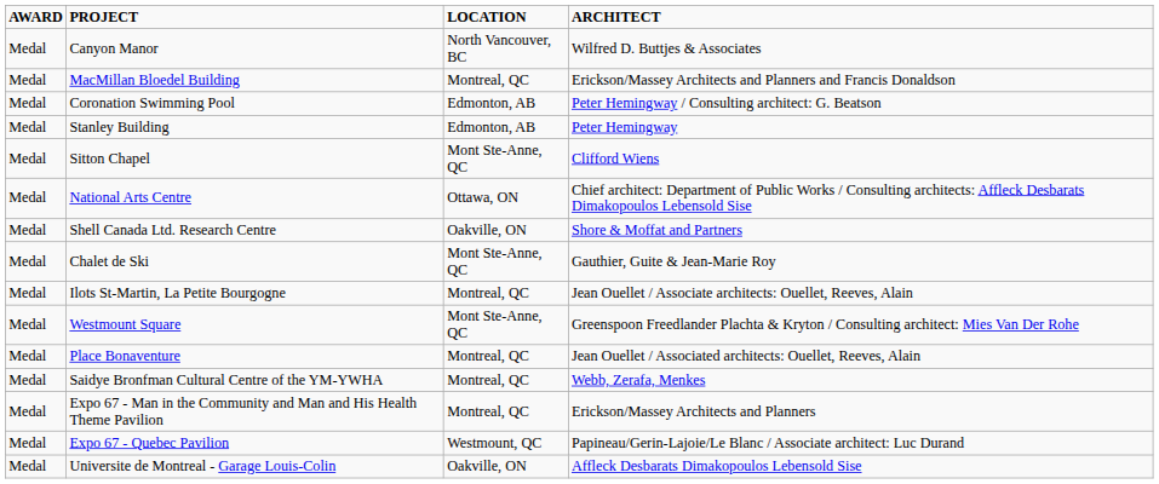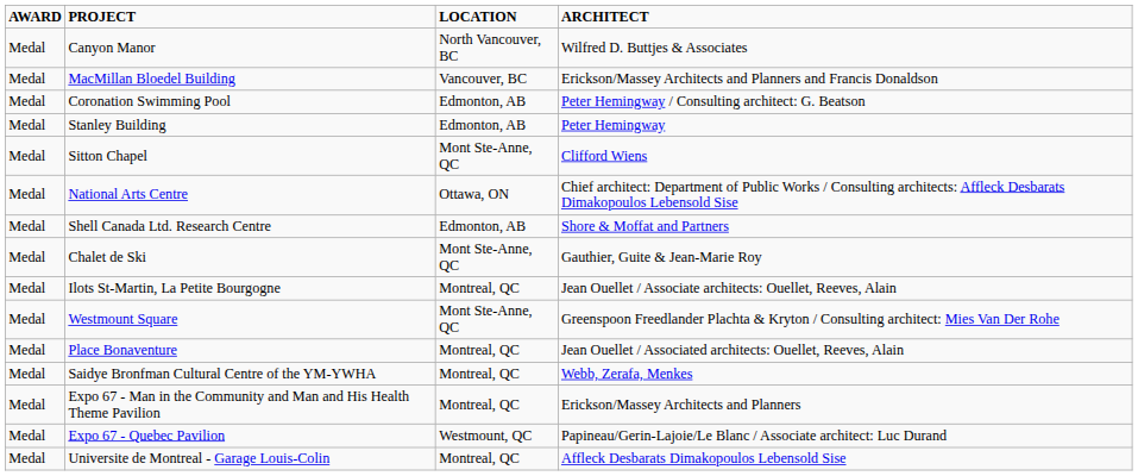MacMillan Bloedel Building | LOCATION: Montreal, QC -> Vancouver, BC
Shell Canada Ltd. Research Centre | LOCATION: Oakville, ON -> Edmonton, AB
Universite de Montreal - Garage Louis-Colin | LOCATION: Oakville, ON -> Montreal, QC
